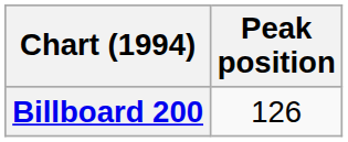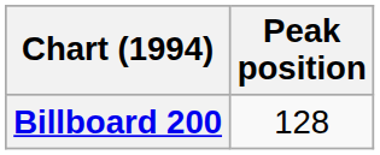Billboard 200 | Peak position: 126 -> 128
